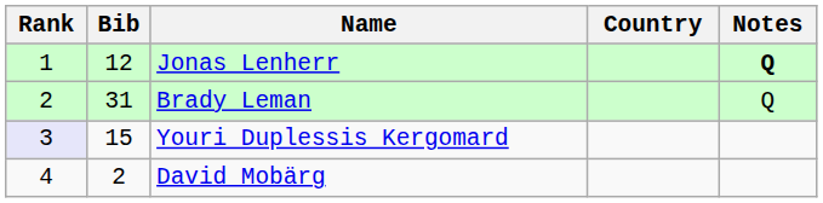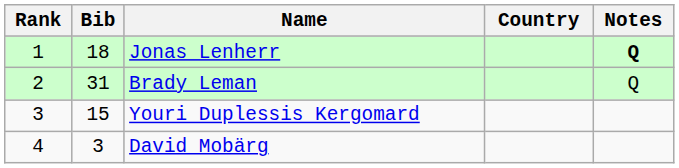Jonas Lenherr | Bib: 12 -> 18
Youri Duplessis Kergomard | Rank: lavender background -> no background
David Mobärg | Bib: 2 -> 3
